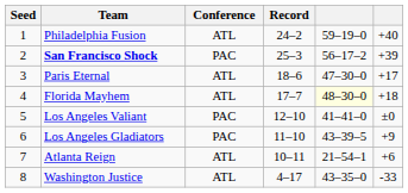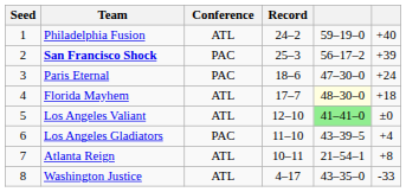Paris Eternal | Conference: ATL -> PAC
Paris Eternal | column 6: +17 -> +24
Los Angeles Valiant | Conference: PAC -> ATL
Los Angeles Valiant | column 5: no background -> lightgreen background
Los Angeles Gladiators | column 6: +9 -> +4
Atlanta Reign | column 6: +6 -> +8
